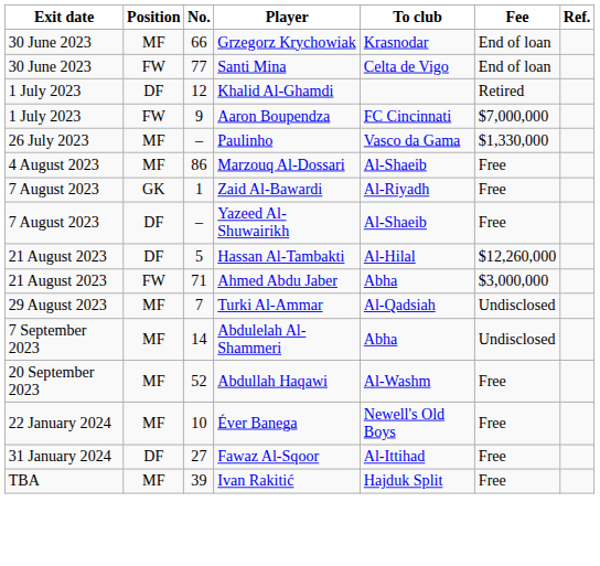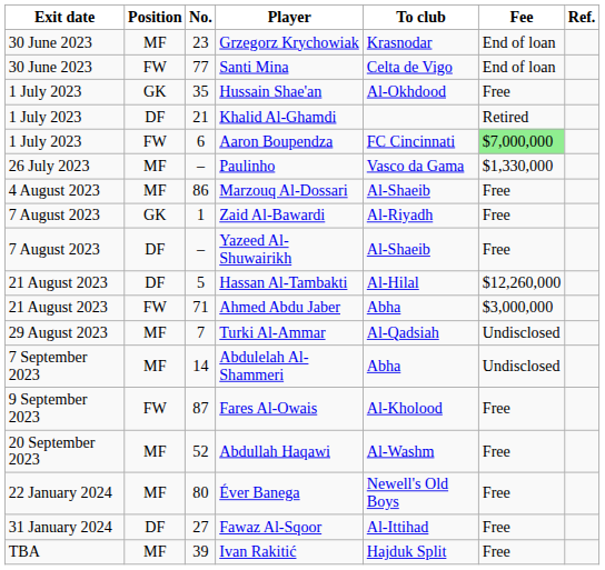Grzegorz Krychowiak | No.: 66 -> 23
+ row: 1 July 2023 | GK | 35 | Hussain Shae'an | Al-Okhdood | Free
Khalid Al-Ghamdi | No.: 12 -> 21
Aaron Boupendza | No.: 9 -> 6
Aaron Boupendza | Fee: no background -> lightgreen background
+ row: 9 September 2023 | FW | 87 | Fares Al-Owais | Al-Kholood | Free
Éver Banega | No.: 10 -> 80
